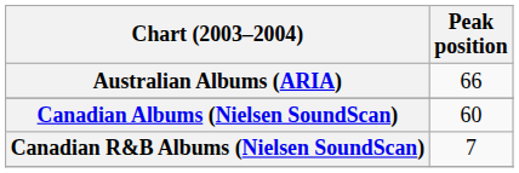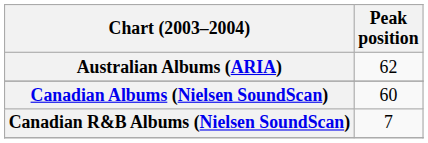Australian Albums (ARIA) | Peak position: 66 -> 62
